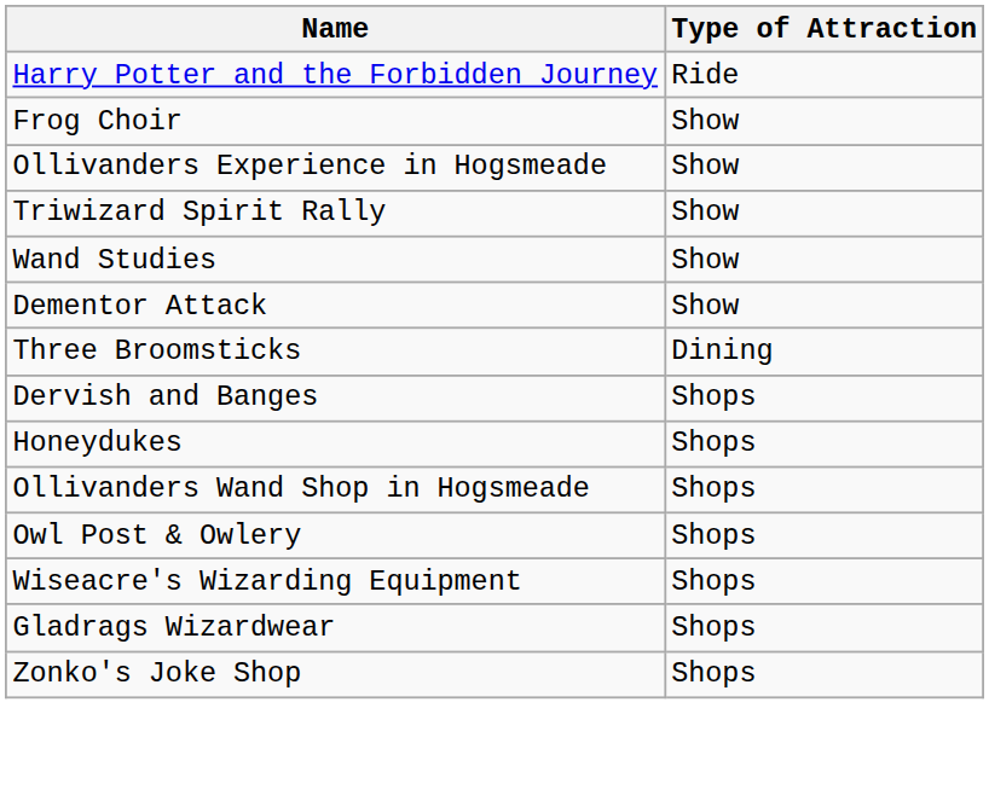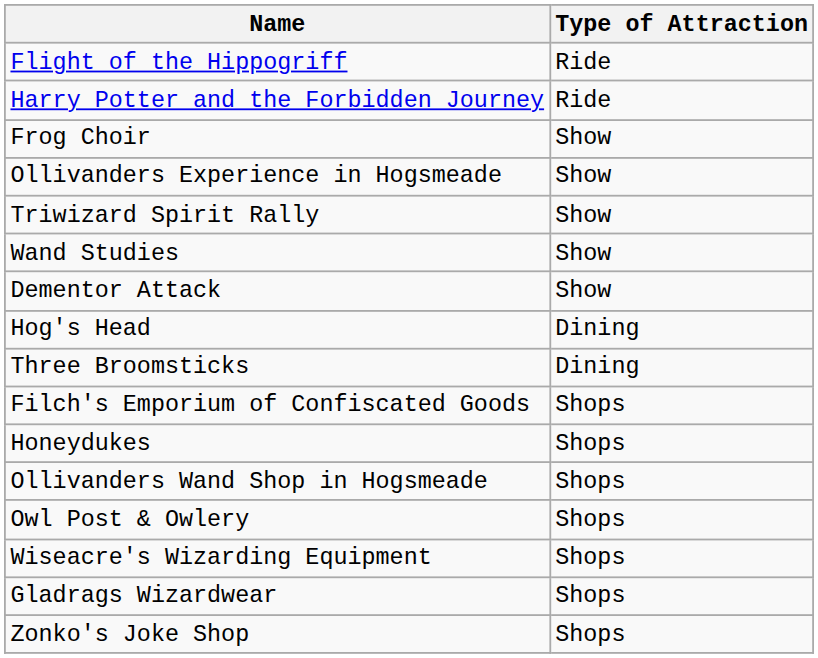+ row: Flight of the Hippogriff | Ride
+ row: Hog's Head | Dining
- row: Dervish and Banges | Shops
+ row: Filch's Emporium of Confiscated Goods | Shops
